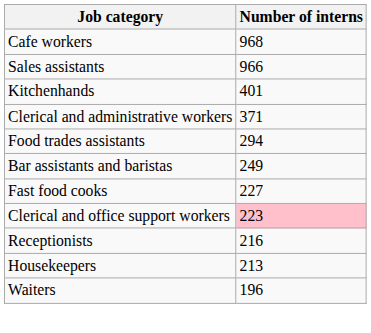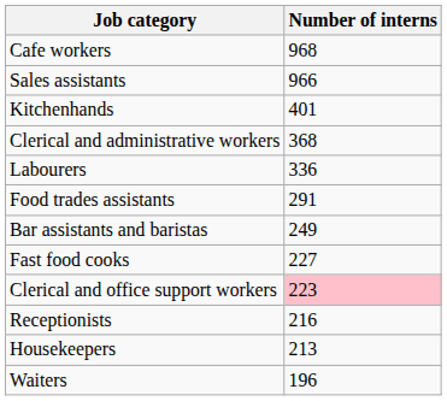Clerical and administrative workers | Number of interns: 371 -> 368
+ row: Labourers | 336
Food trades assistants | Number of interns: 294 -> 291
